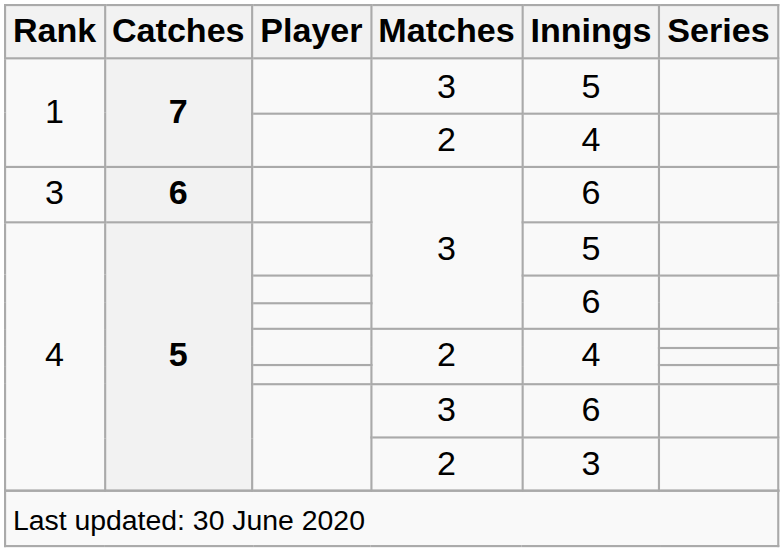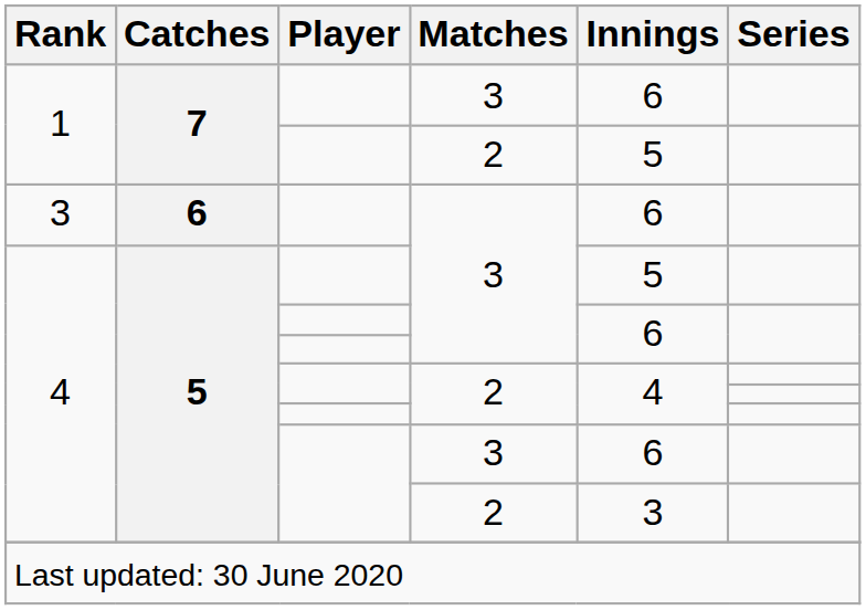1 / 3 | Innings: 5 -> 6
1 / 2 | Innings: 4 -> 5
